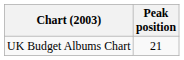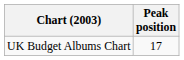UK Budget Albums Chart | Peak position: 21 -> 17
